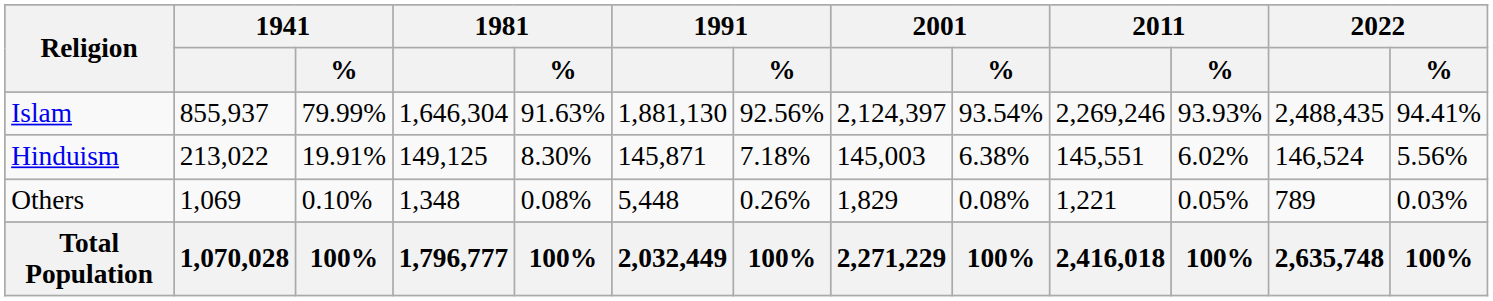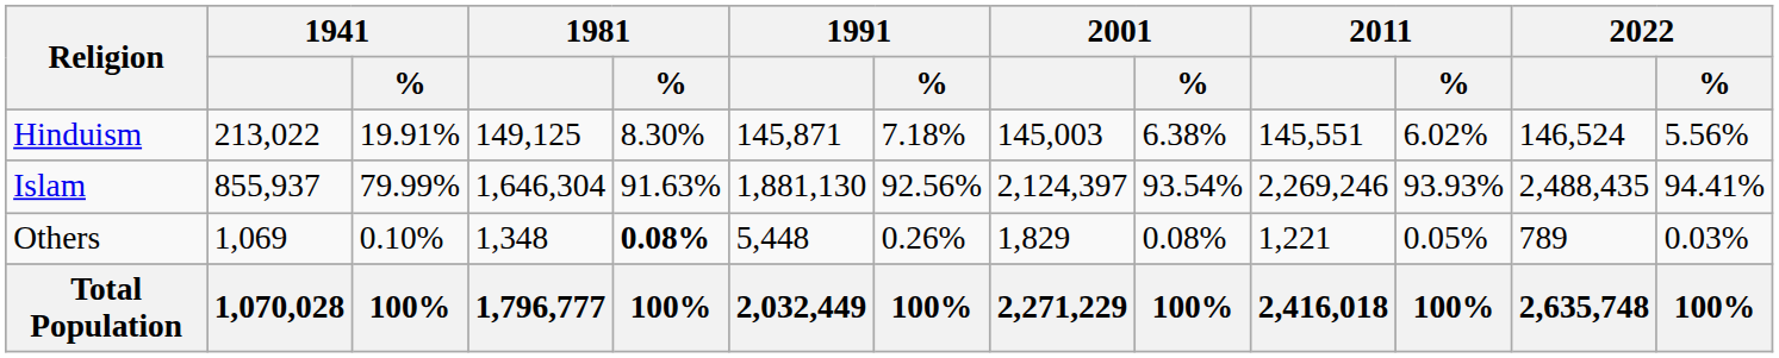rows swapped: Islam <-> Hinduism
Others | 1981 / %: normal -> bold
